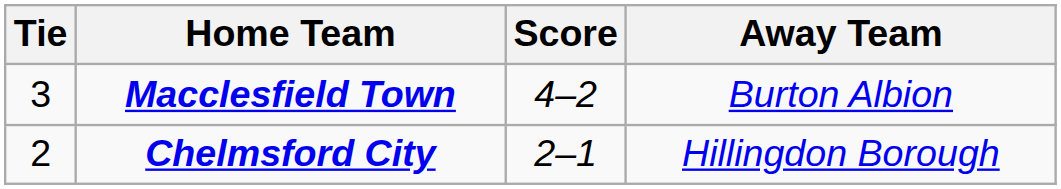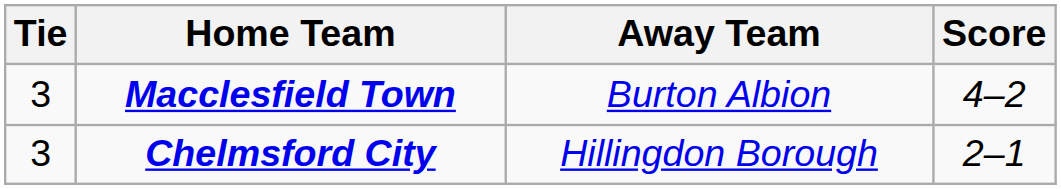columns swapped: Score <-> Away Team
Chelmsford City | Tie: 2 -> 3
